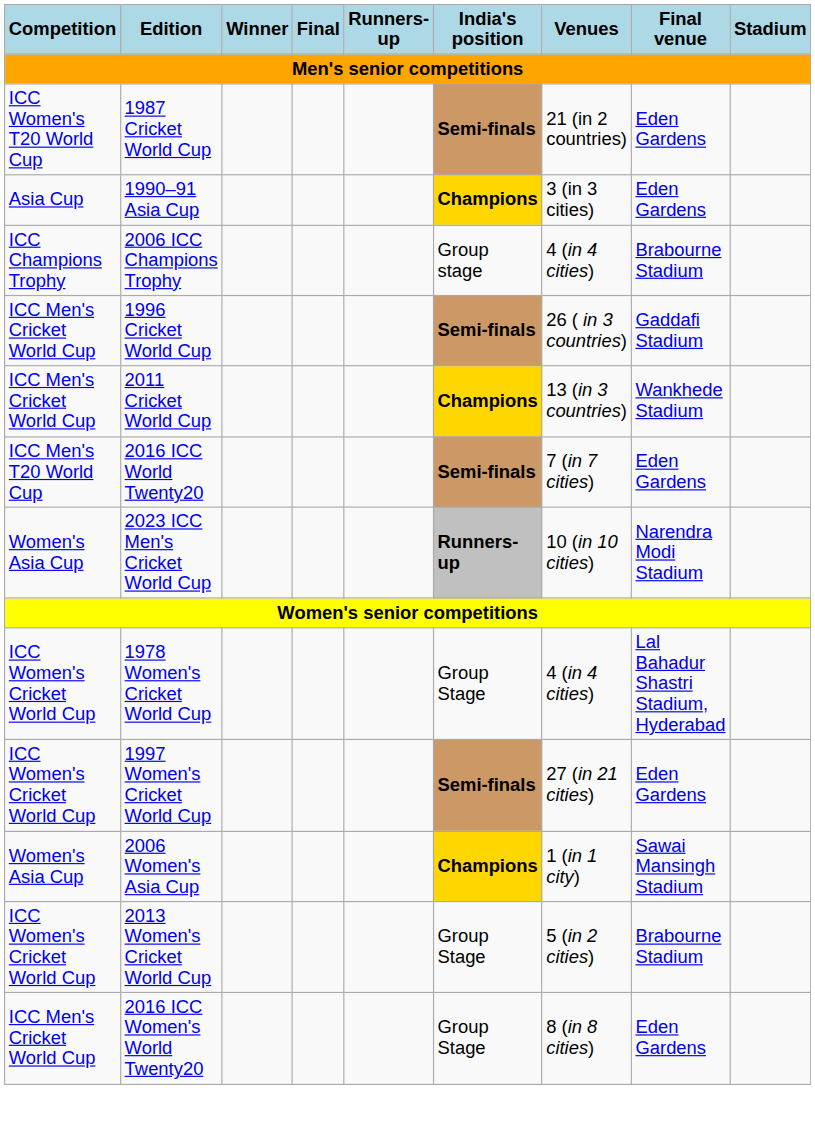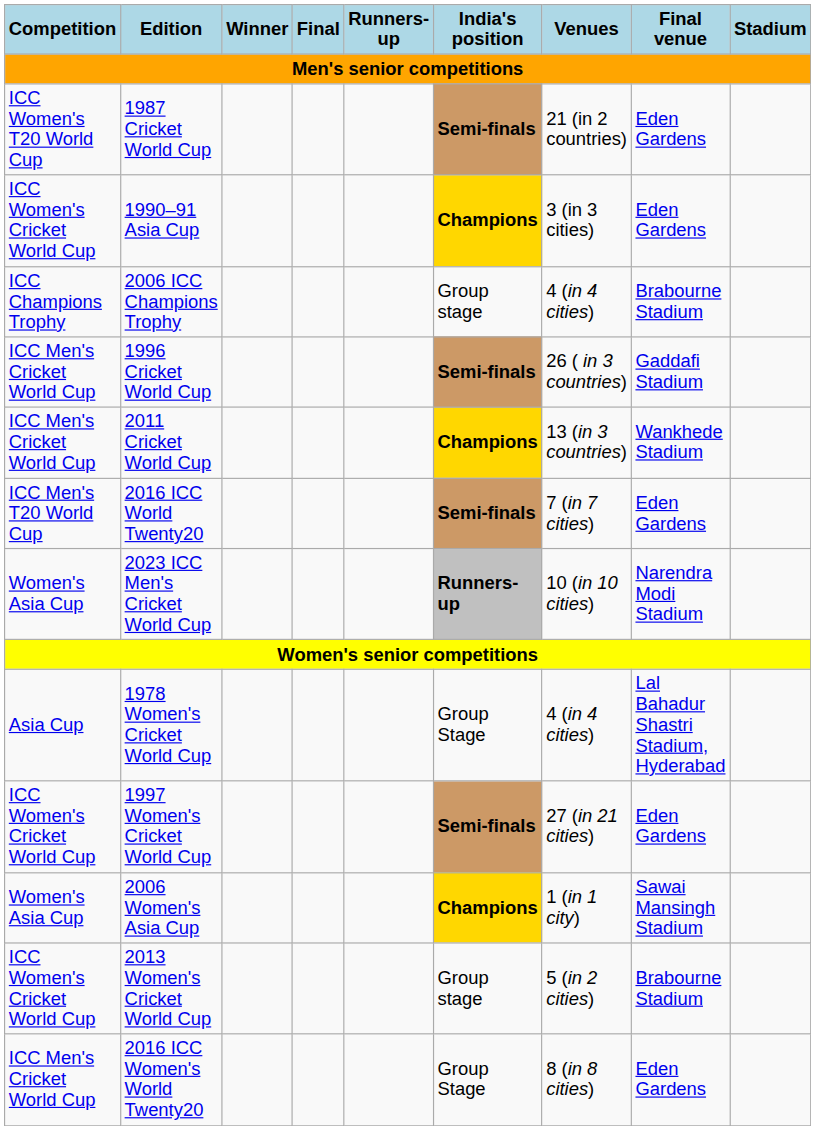1990–91 Asia Cup | Competition: Asia Cup -> ICC Women's Cricket World Cup
1978 Women's Cricket World Cup | Competition: ICC Women's Cricket World Cup -> Asia Cup
2013 Women's Cricket World Cup | India's position: Group Stage -> Group stage
